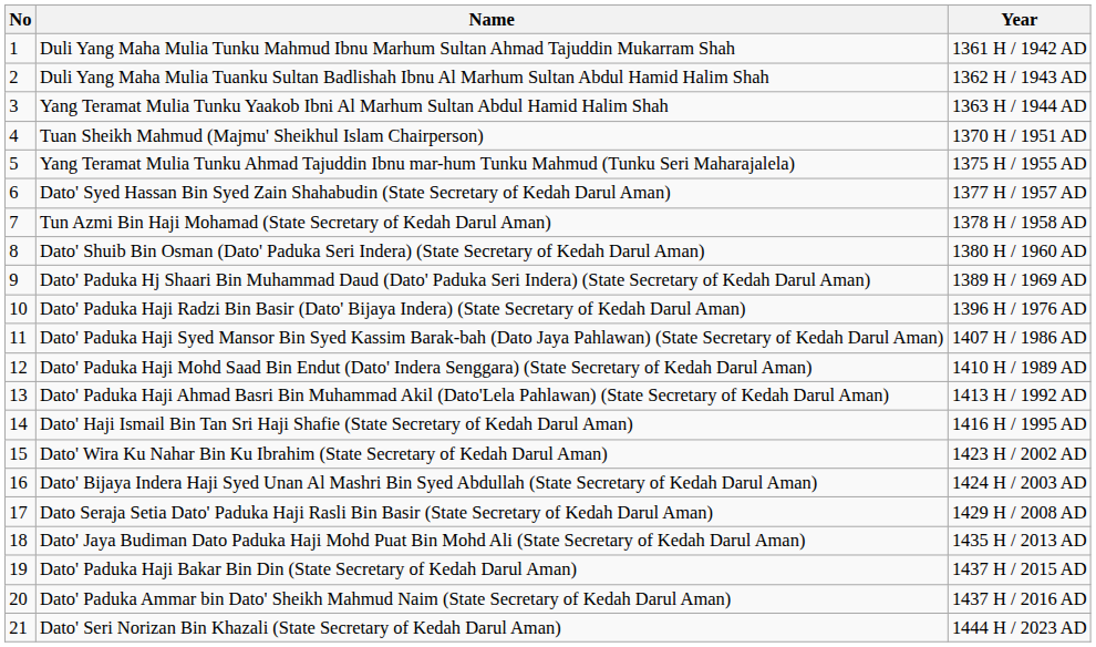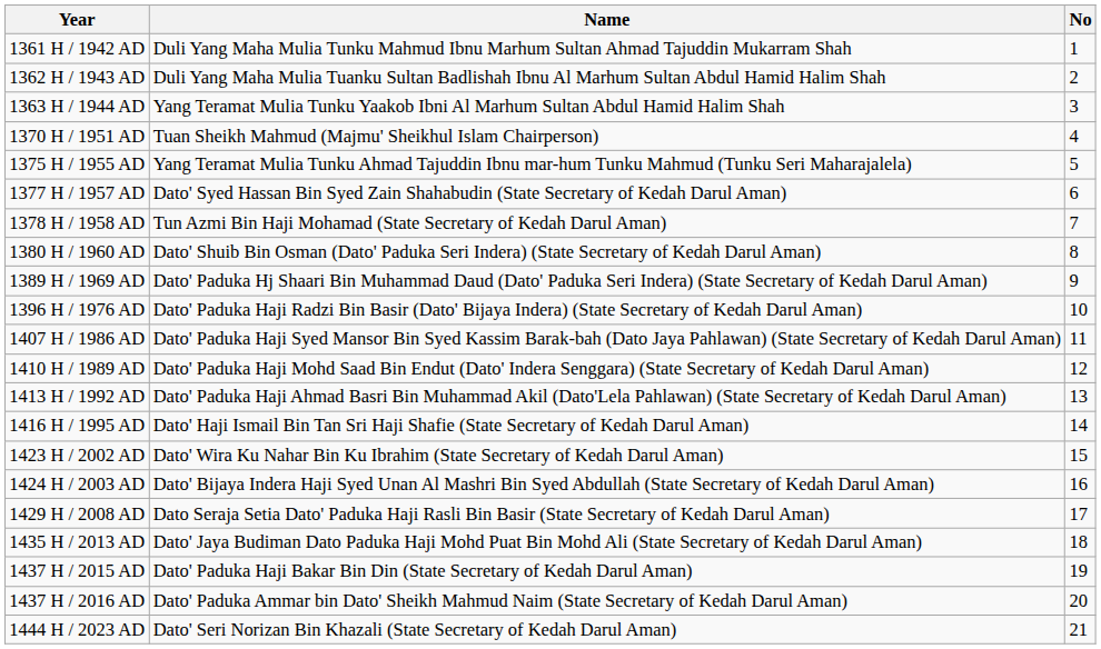columns swapped: No <-> Year
